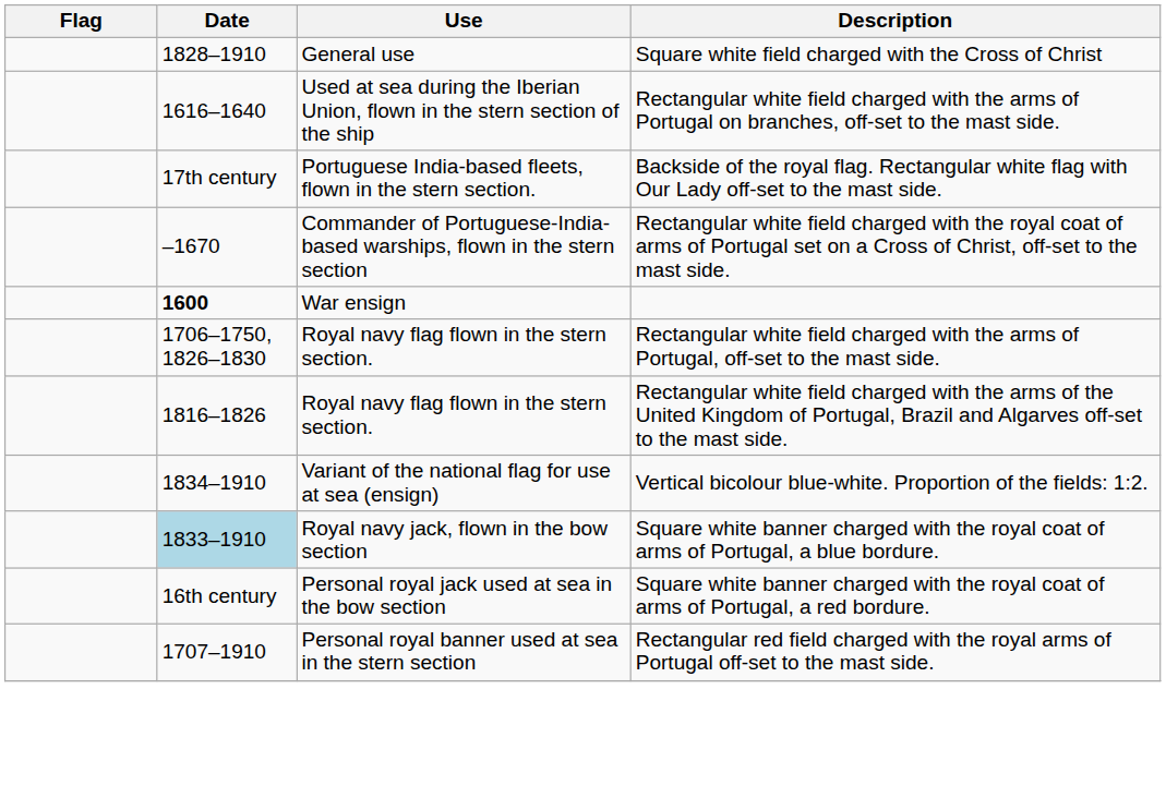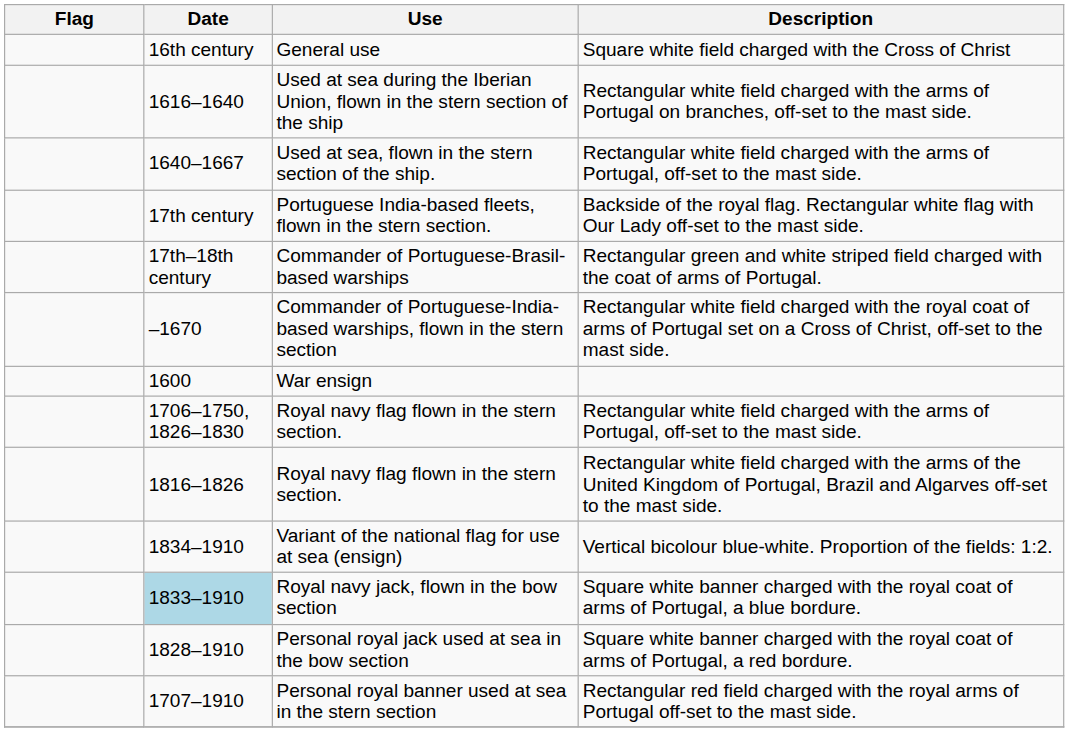General use | Date: 1828–1910 -> 16th century
+ row: 1640–1667 | Used at sea, flown in the stern section of the ship. | Rectangular white field charged with the arms of Portugal, off-set to the mast side.
+ row: 17th–18th century | Commander of Portuguese-Brasil-based warships | Rectangular green and white striped field charged with the coat of arms of Portugal.
War ensign | Date: bold -> normal
Personal royal jack used at sea in the bow section | Date: 16th century -> 1828–1910
